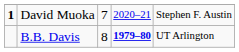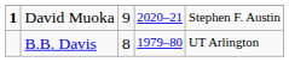David Muoka | column 3: 7 -> 9
B.B. Davis | column 4: bold -> normal
